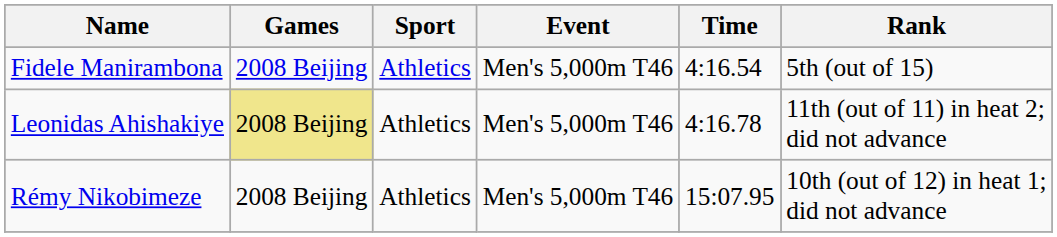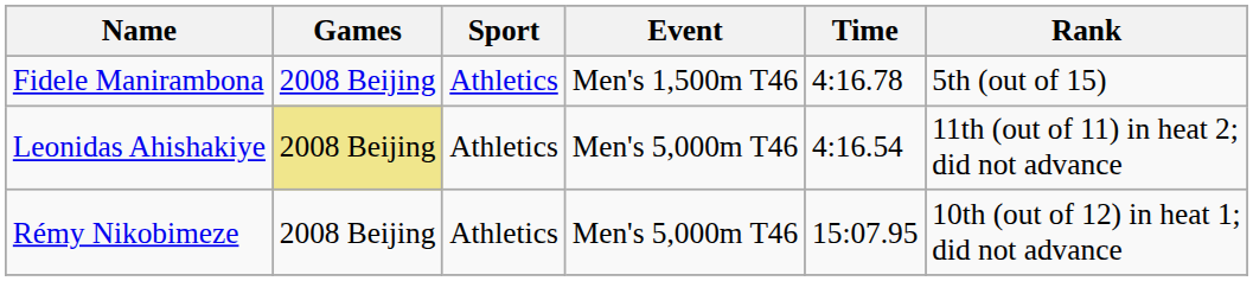Fidele Manirambona | Event: Men's 5,000m T46 -> Men's 1,500m T46
Fidele Manirambona | Time: 4:16.54 -> 4:16.78
Leonidas Ahishakiye | Time: 4:16.78 -> 4:16.54
